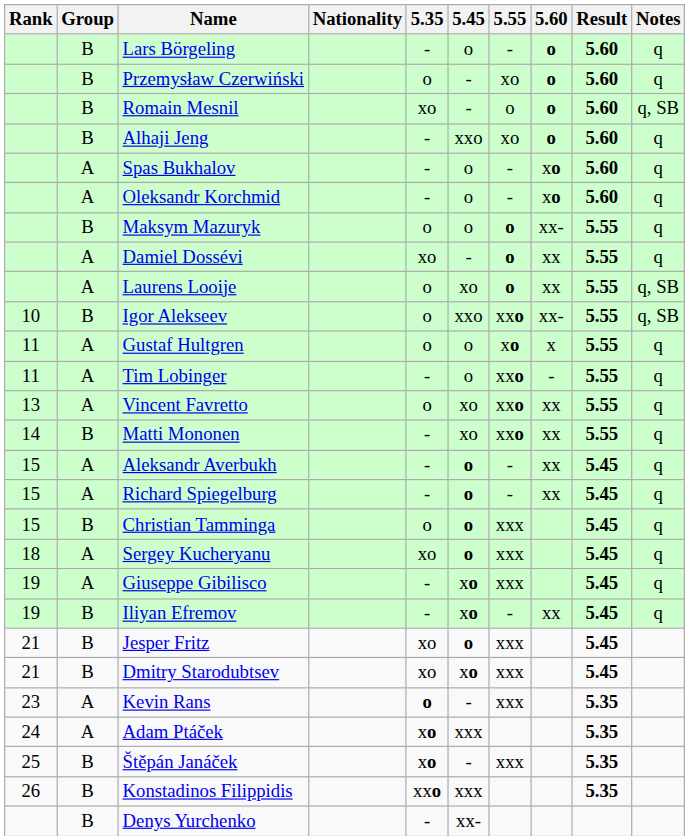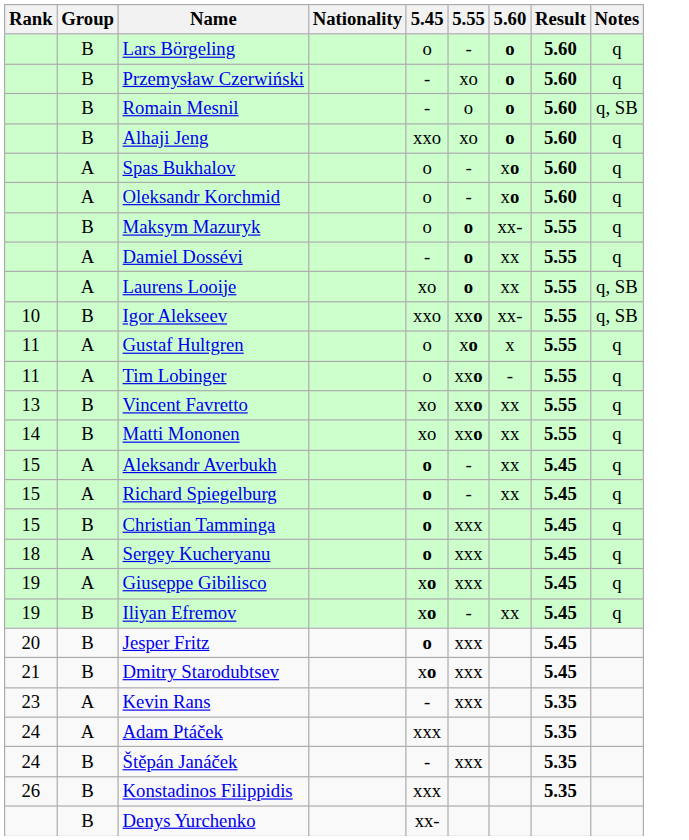- column: 5.35 | - | o | xo | - | - | - | o | xo | o | o | o | - | o | - | - | - | o | xo | - | - | xo | xo | o | xo | xo | xxo | -
Vincent Favretto | Group: A -> B
Jesper Fritz | Rank: 21 -> 20
Štěpán Janáček | Rank: 25 -> 24
